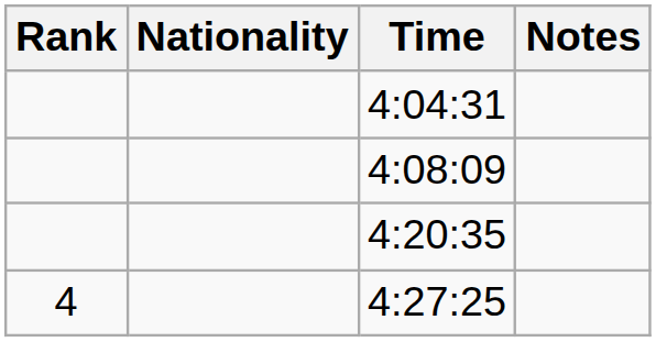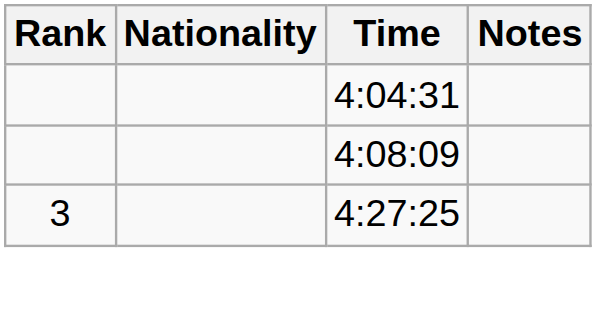- row: 4:20:35
4:27:25 | Rank: 4 -> 3
